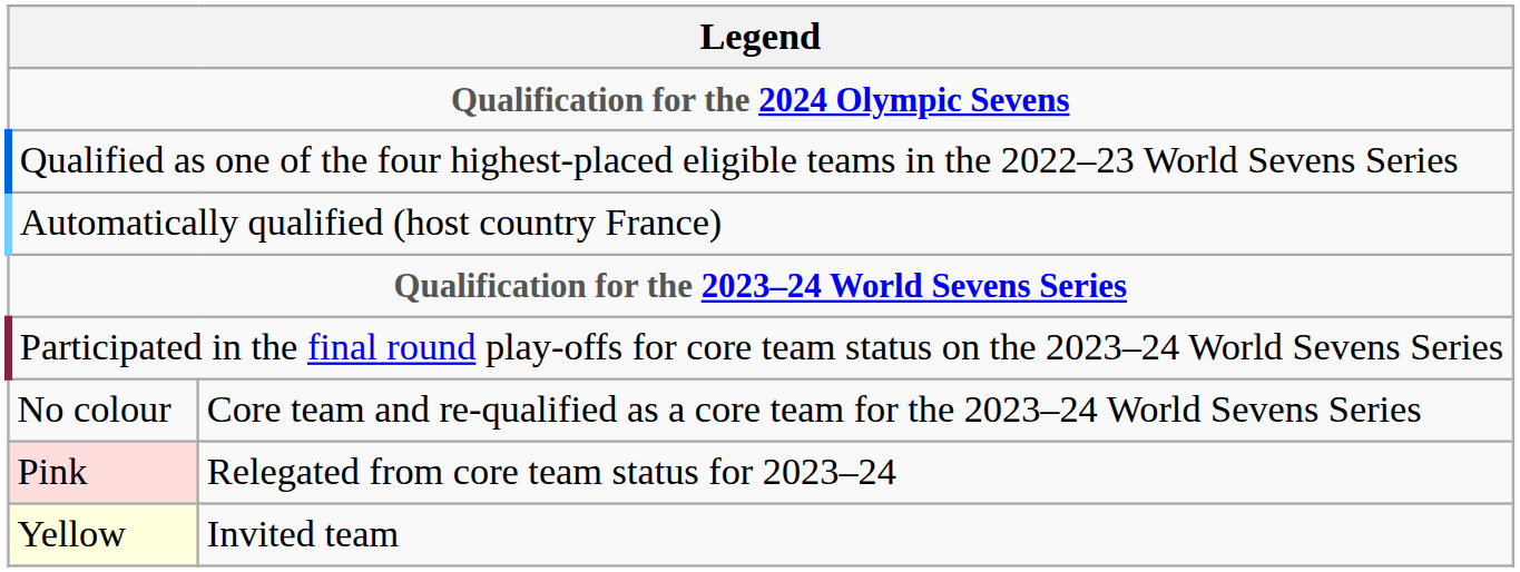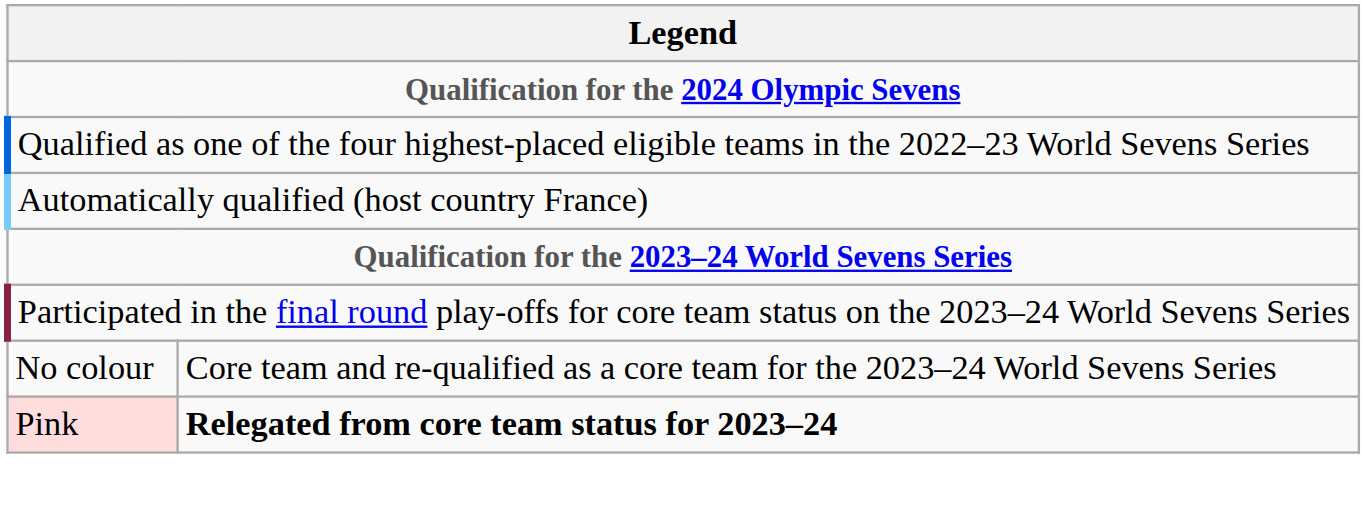Pink | column 2: normal -> bold
- row: Yellow | Invited team
